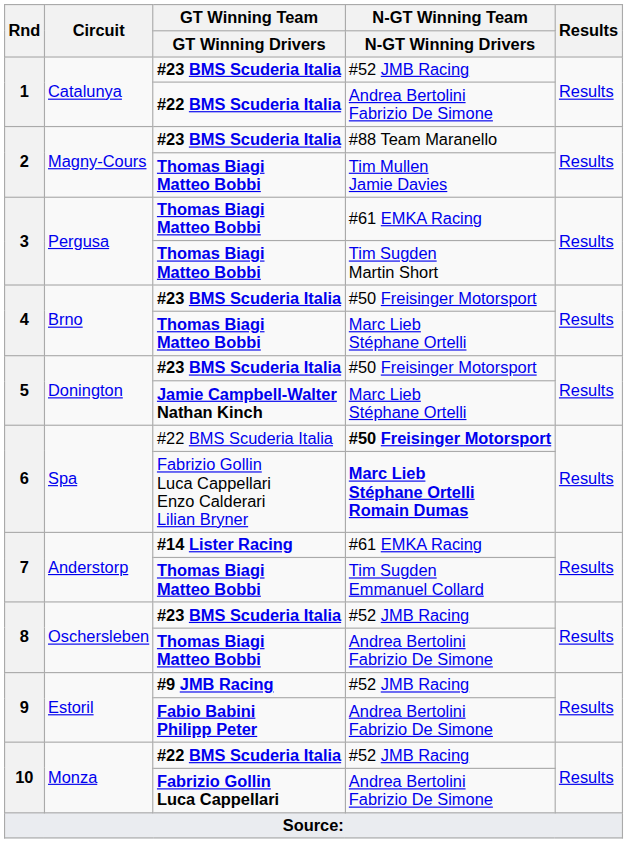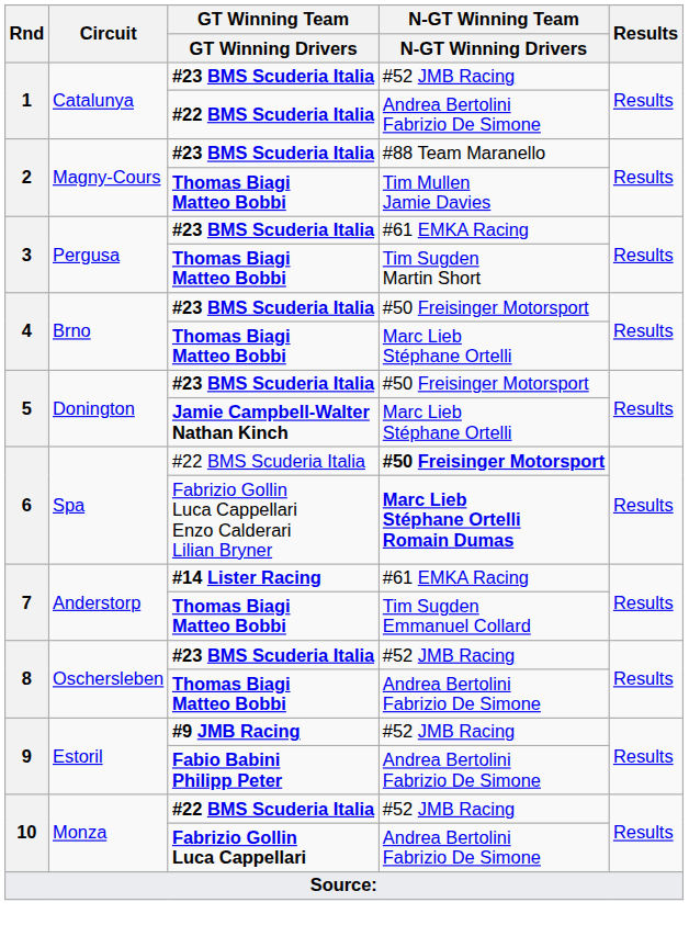3 / #61 EMKA Racing | GT Winning Team / GT Winning Drivers: Thomas Biagi Matteo Bobbi -> #23 BMS Scuderia Italia
